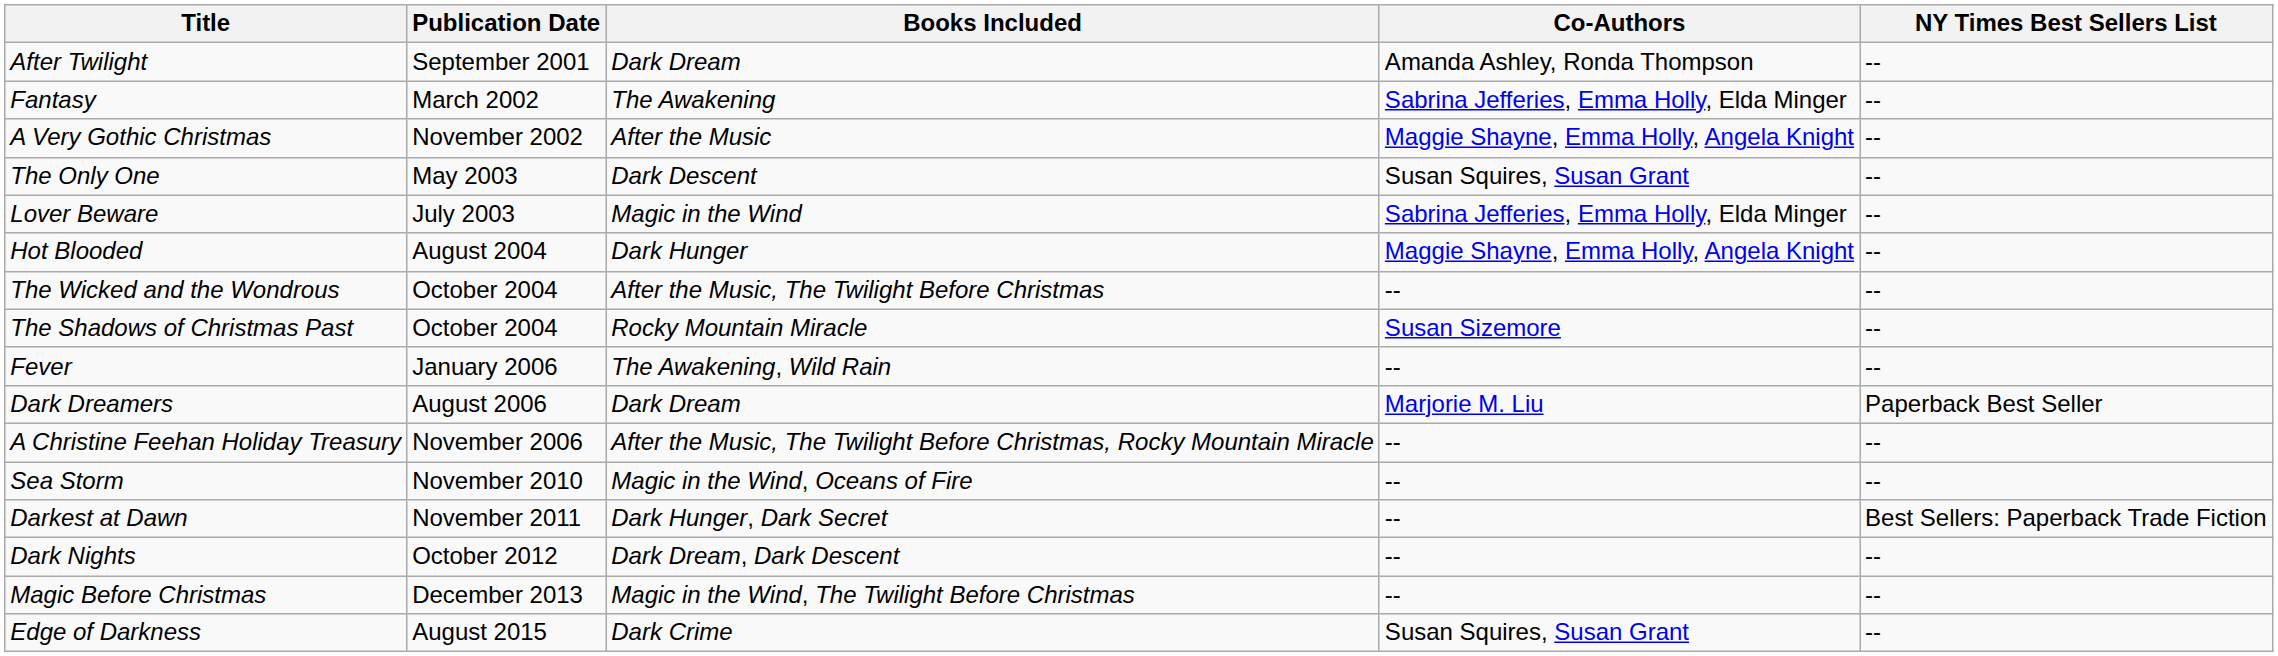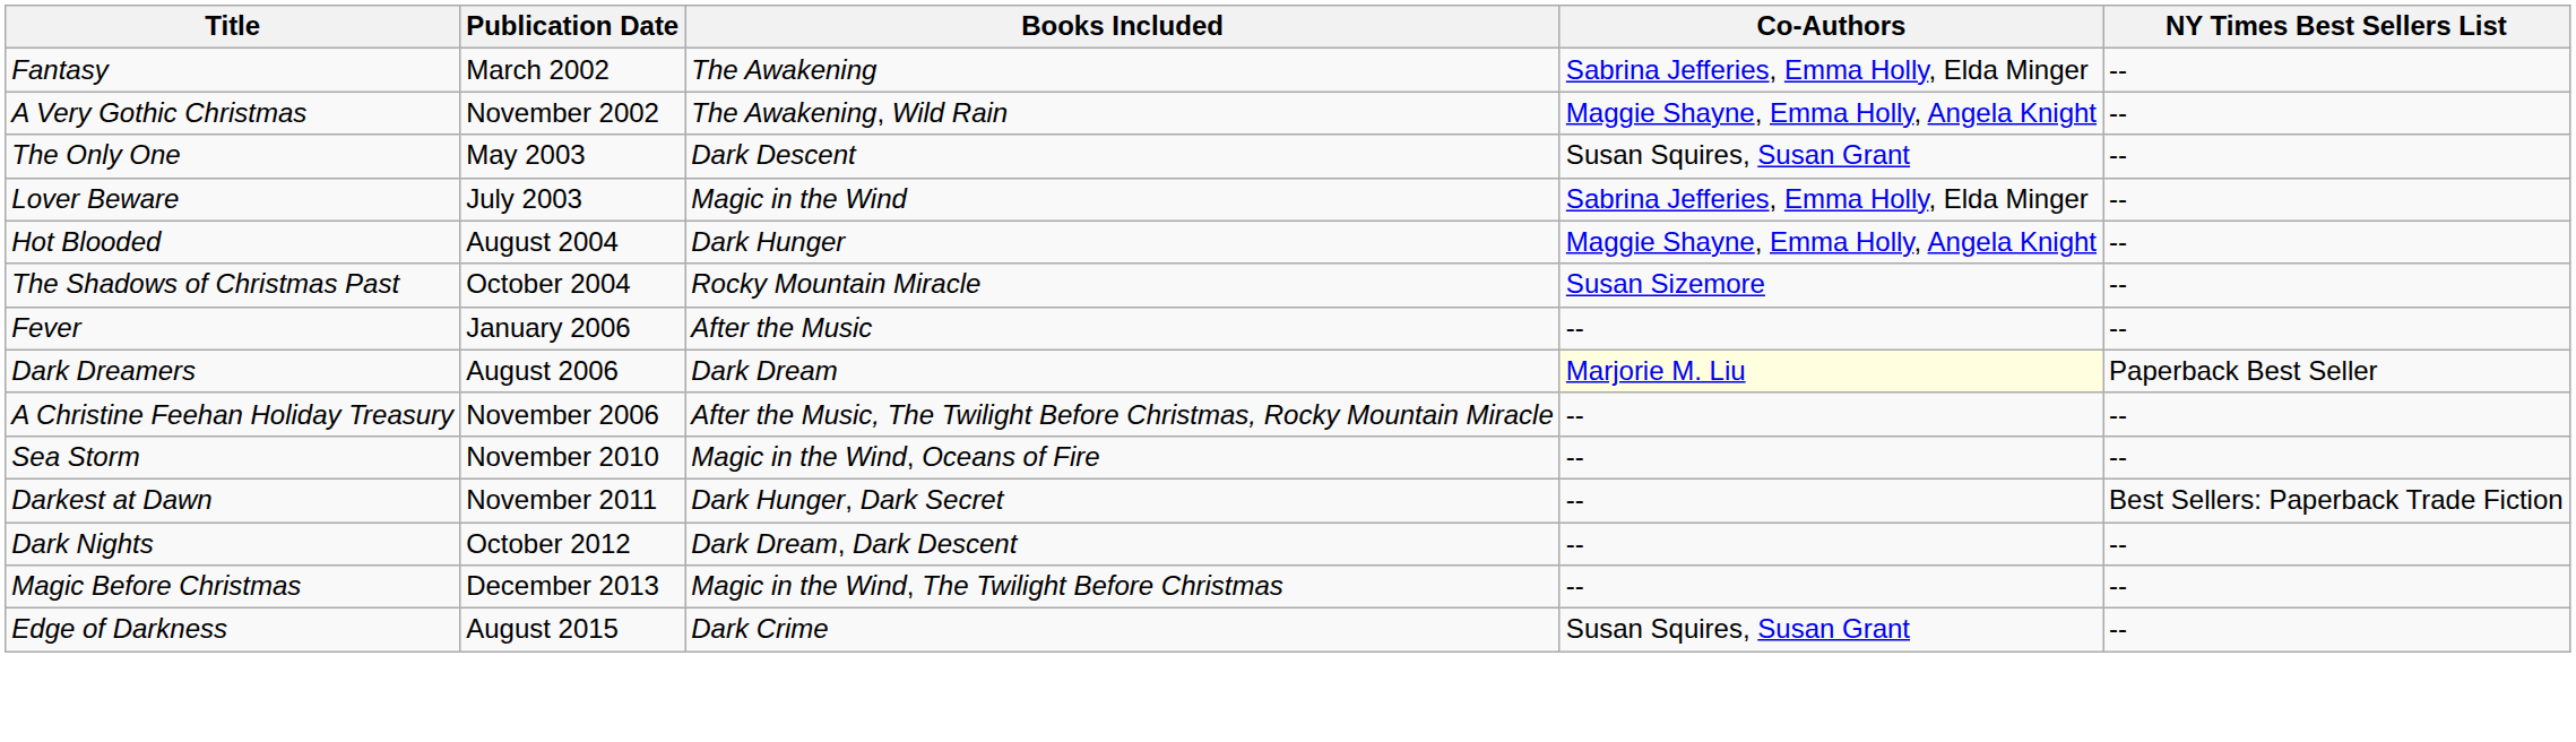- row: After Twilight | September 2001 | Dark Dream | Amanda Ashley, Ronda Thompson | --
A Very Gothic Christmas | Books Included: After the Music -> The Awakening, Wild Rain
- row: The Wicked and the Wondrous | October 2004 | After the Music, The Twilight Before Christmas | -- | --
Fever | Books Included: The Awakening, Wild Rain -> After the Music
Dark Dreamers | Co-Authors: no background -> lightyellow background
